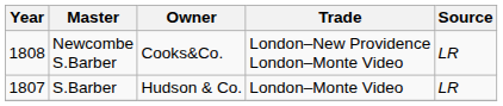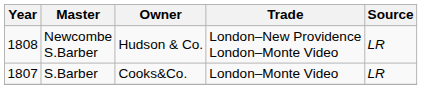Newcombe S.Barber | Owner: Cooks&Co. -> Hudson & Co.
S.Barber | Owner: Hudson & Co. -> Cooks&Co.
